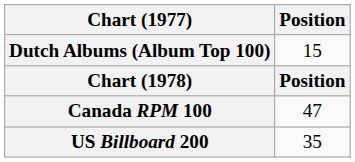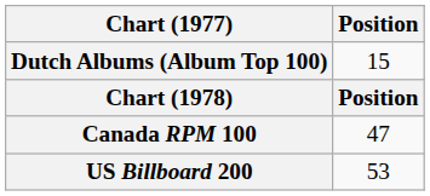US Billboard 200 | Position: 35 -> 53
